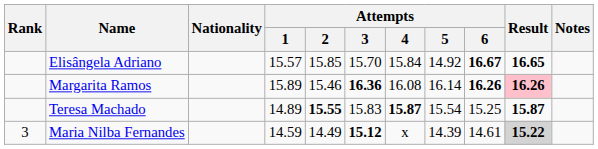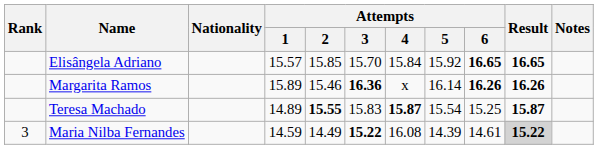Elisângela Adriano | Attempts / 5: 14.92 -> 15.92
Elisângela Adriano | Attempts / 6: 16.67 -> 16.65
Margarita Ramos | Attempts / 4: 16.08 -> x
Margarita Ramos | Result: pink background -> no background
Maria Nilba Fernandes | Attempts / 3: 15.12 -> 15.22
Maria Nilba Fernandes | Attempts / 4: x -> 16.08
